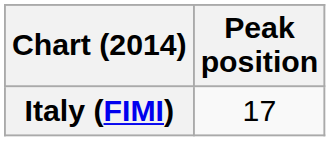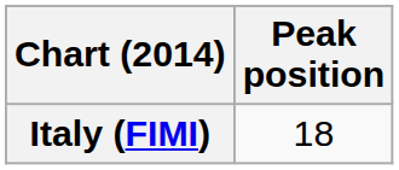Italy (FIMI) | Peak position: 17 -> 18
